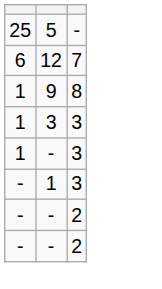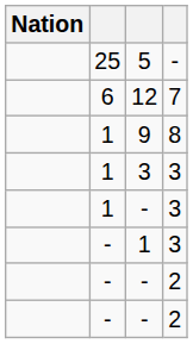+ column: Nation
